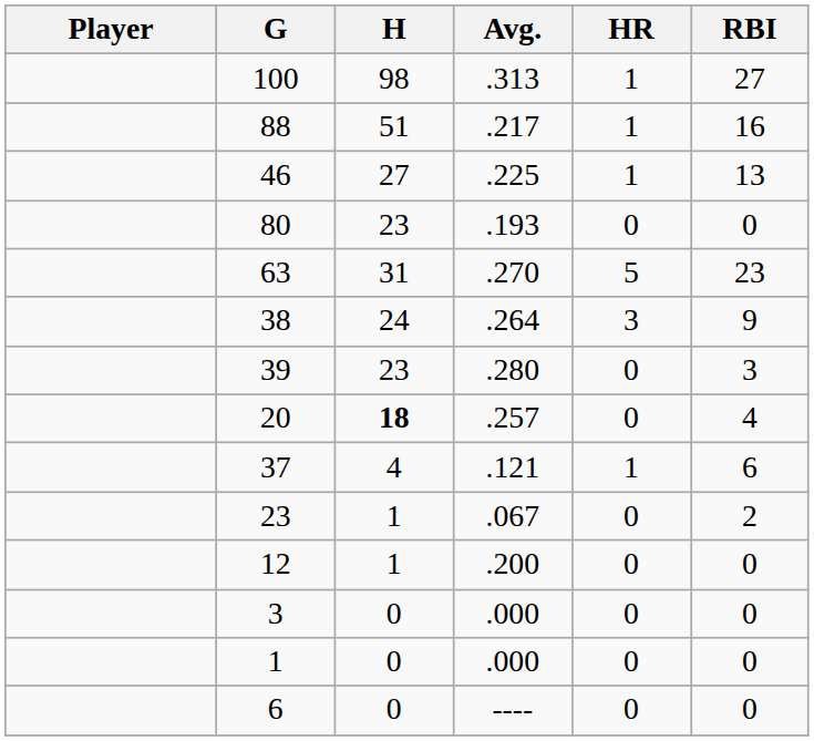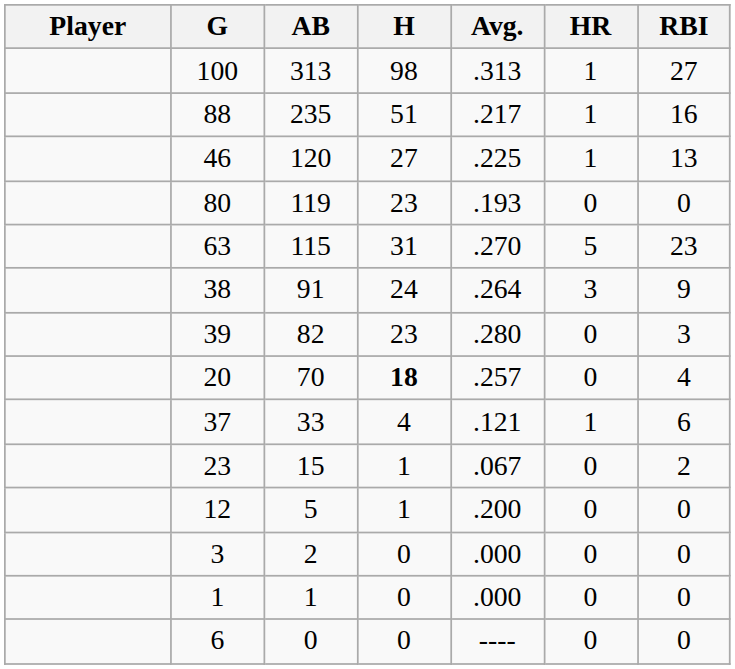+ column: AB | 313 | 235 | 120 | 119 | 115 | 91 | 82 | 70 | 33 | 15 | 5 | 2 | 1 | 0
